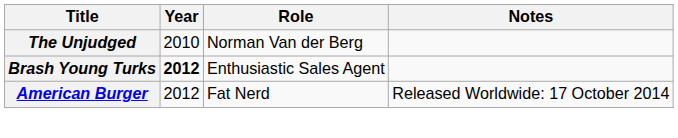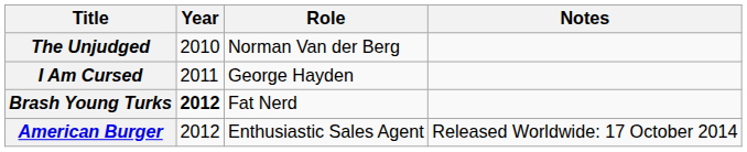+ row: I Am Cursed | 2011 | George Hayden
Brash Young Turks | Role: Enthusiastic Sales Agent -> Fat Nerd
American Burger | Role: Fat Nerd -> Enthusiastic Sales Agent
